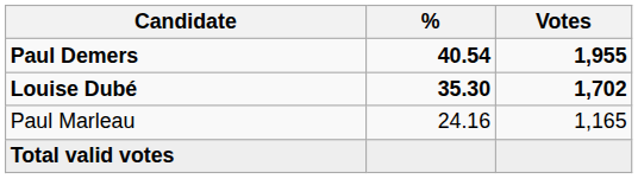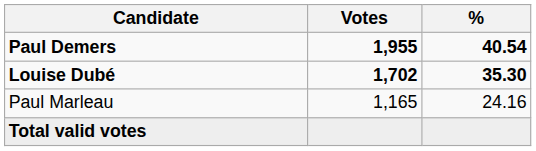columns swapped: Votes <-> %
